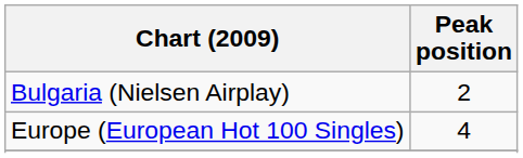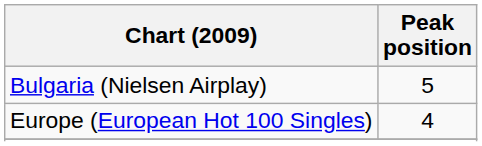Bulgaria (Nielsen Airplay) | Peak position: 2 -> 5
